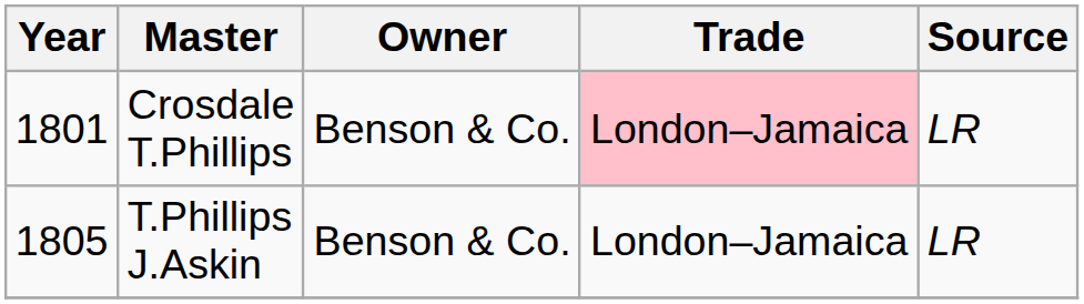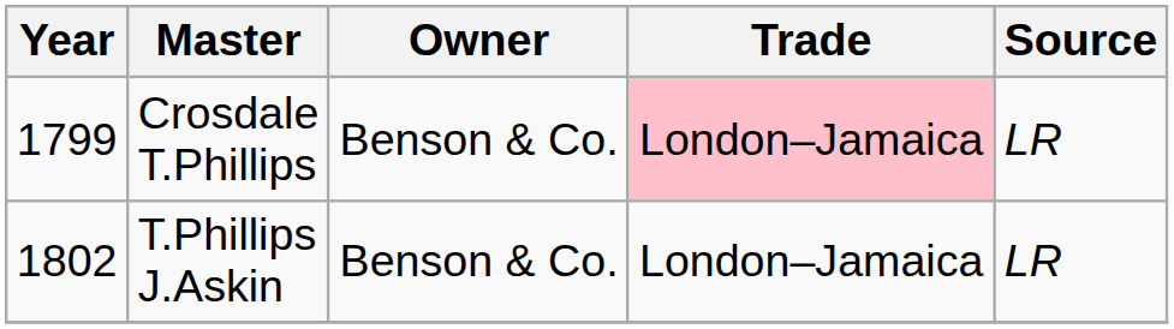Crosdale T.Phillips | Year: 1801 -> 1799
T.Phillips J.Askin | Year: 1805 -> 1802
